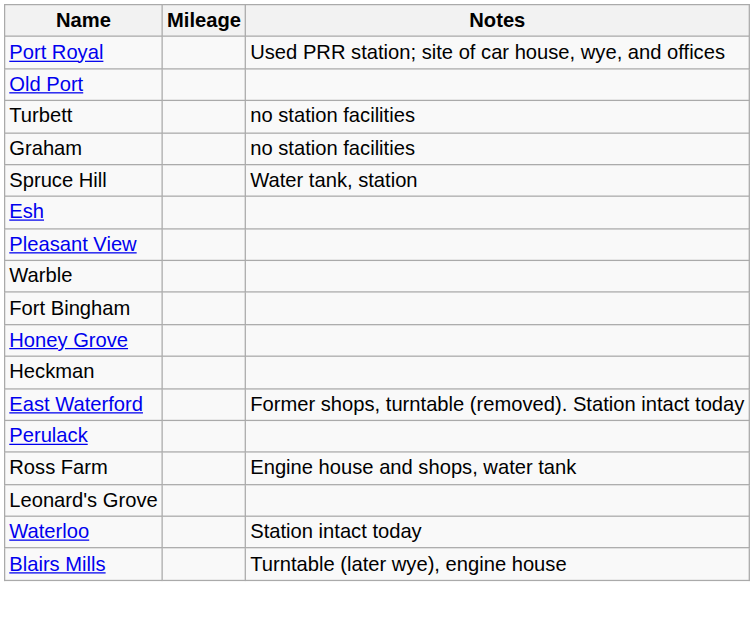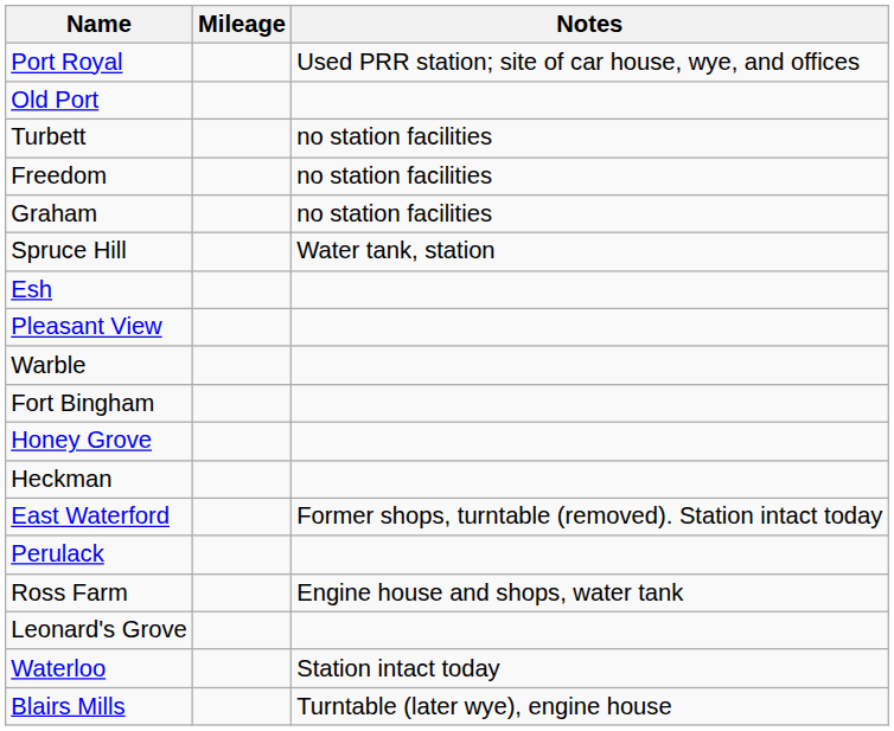+ row: Freedom | no station facilities
